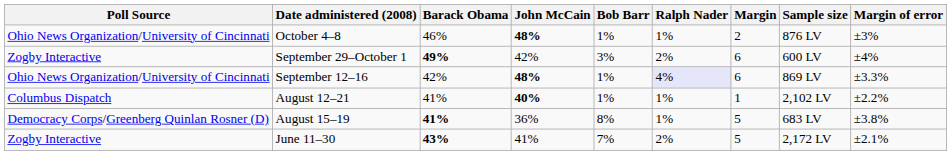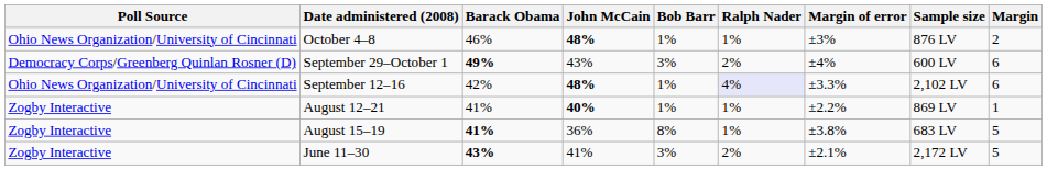columns swapped: Margin <-> Margin of error
September 29–October 1 | Poll Source: Zogby Interactive -> Democracy Corps/Greenberg Quinlan Rosner (D)
September 29–October 1 | John McCain: 42% -> 43%
September 12–16 | Sample size: 869 LV -> 2,102 LV
August 12–21 | Poll Source: Columbus Dispatch -> Zogby Interactive
August 12–21 | Sample size: 2,102 LV -> 869 LV
August 15–19 | Poll Source: Democracy Corps/Greenberg Quinlan Rosner (D) -> Zogby Interactive
June 11–30 | Bob Barr: 7% -> 3%
